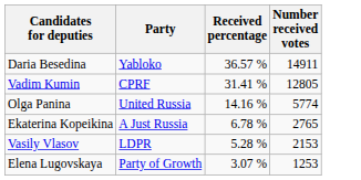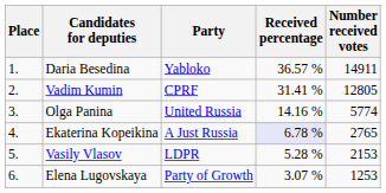+ column: Place | 1. | 2. | 3. | 4. | 5. | 6.
Ekaterina Kopeikina | Received percentage: no background -> lavender background
